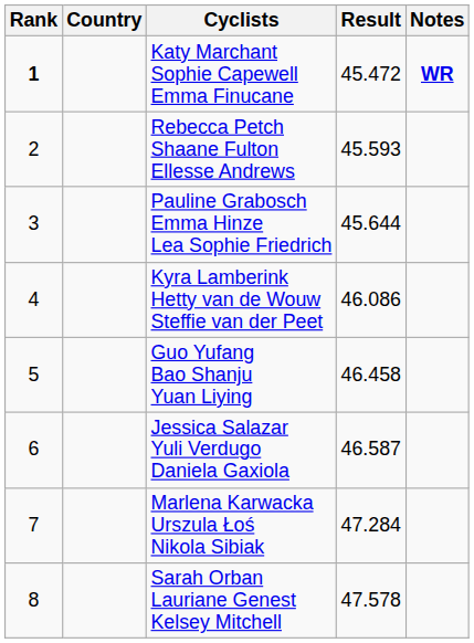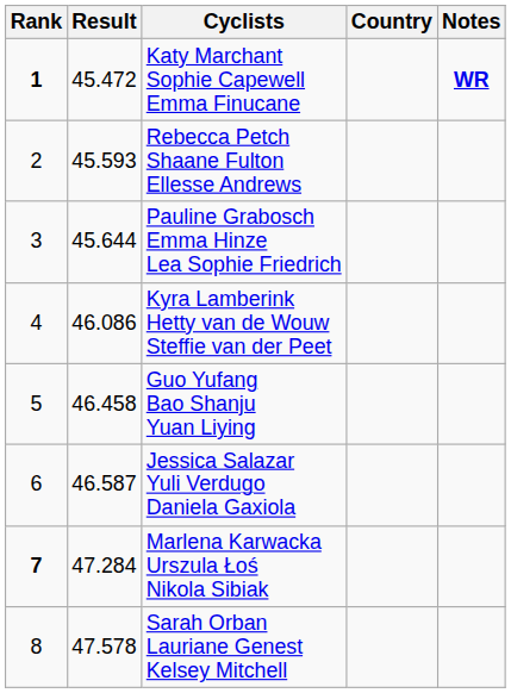columns swapped: Country <-> Result
Marlena Karwacka Urszula Łoś Nikola Sibiak | Rank: normal -> bold
